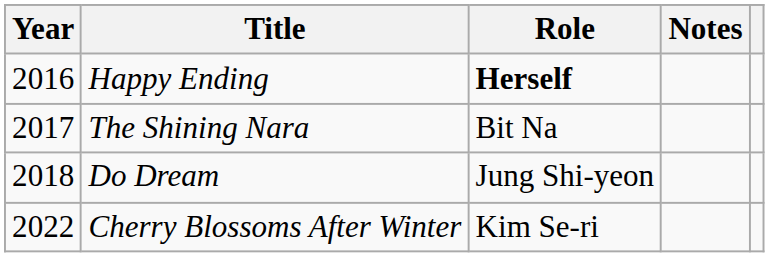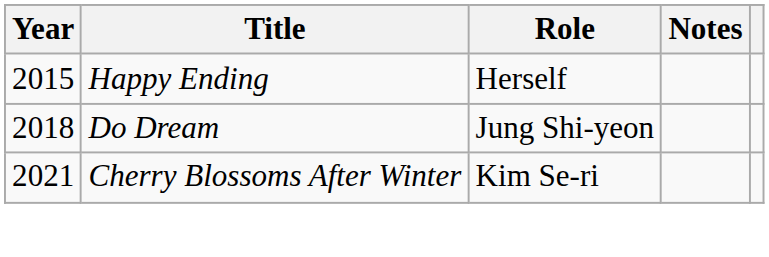Happy Ending | Year: 2016 -> 2015
Happy Ending | Role: bold -> normal
- row: 2017 | The Shining Nara | Bit Na
Cherry Blossoms After Winter | Year: 2022 -> 2021
